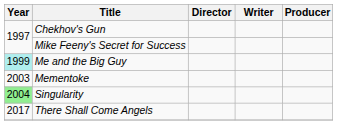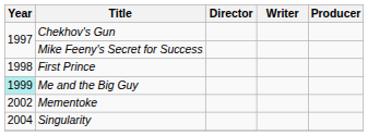+ row: 1998 | First Prince
Mementoke | Year: 2003 -> 2002
Singularity | Year: lightgreen background -> no background
- row: 2017 | There Shall Come Angels
